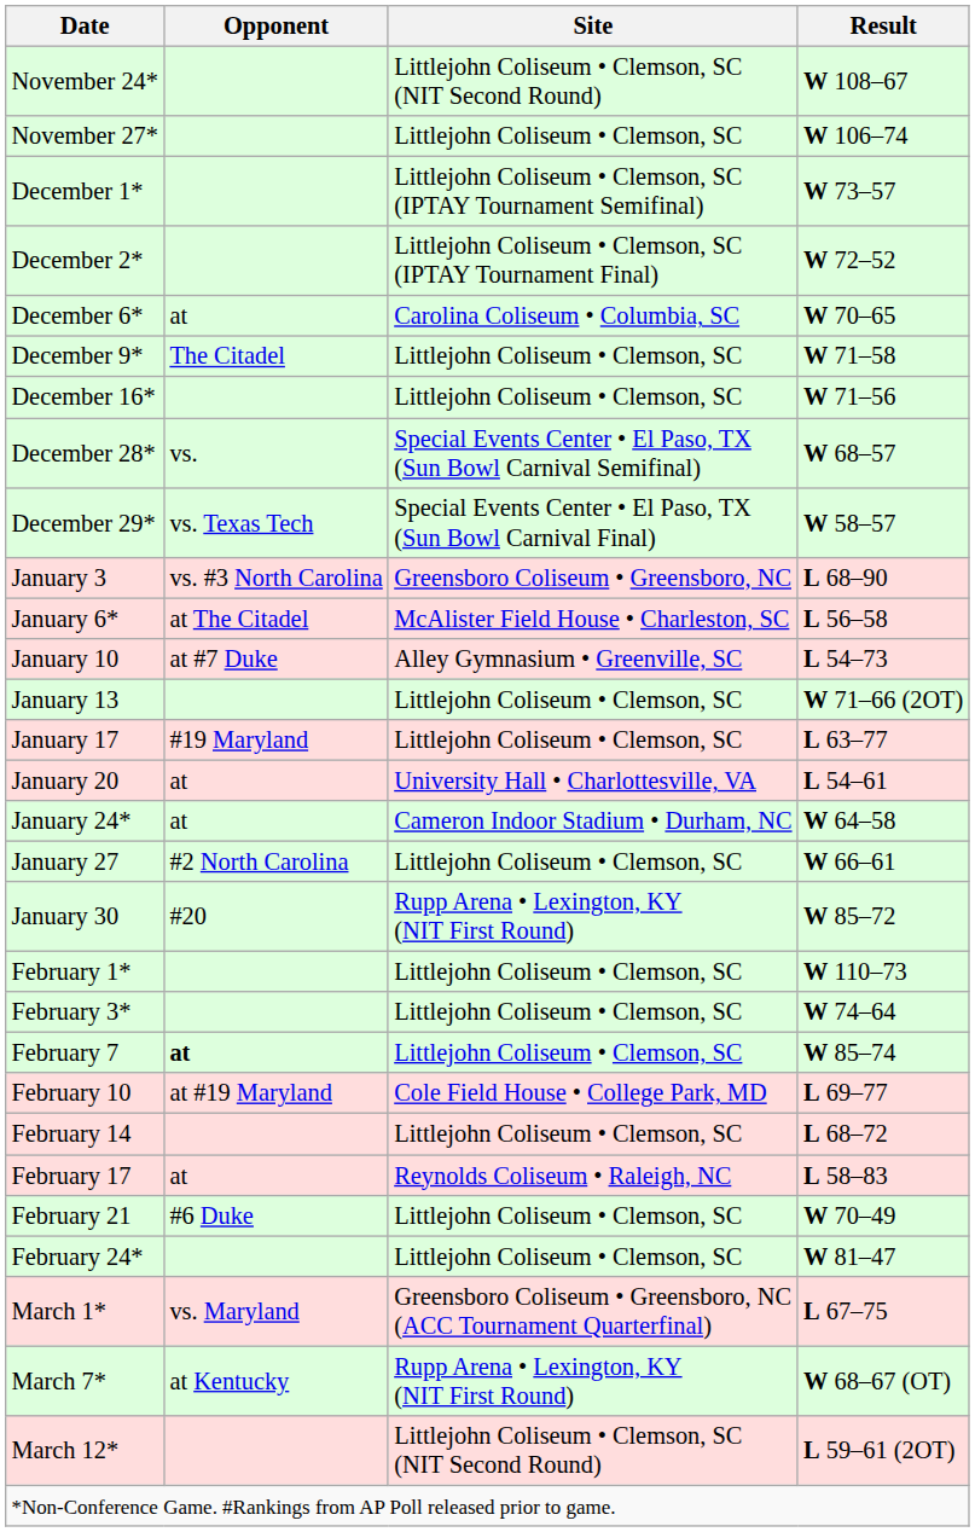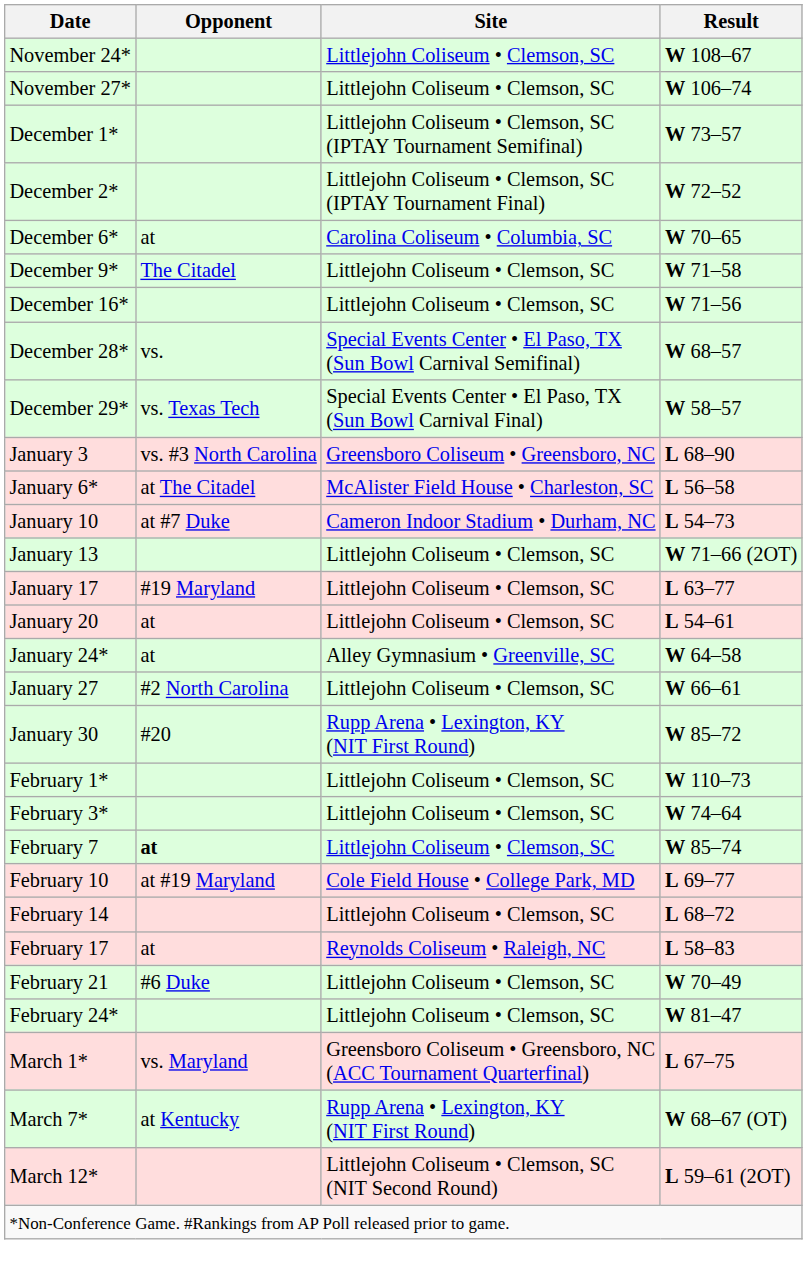November 24* | Site: Littlejohn Coliseum • Clemson, SC (NIT Second Round) -> Littlejohn Coliseum • Clemson, SC
January 10 | Site: Alley Gymnasium • Greenville, SC -> Cameron Indoor Stadium • Durham, NC
January 20 | Site: University Hall • Charlottesville, VA -> Littlejohn Coliseum • Clemson, SC
January 24* | Site: Cameron Indoor Stadium • Durham, NC -> Alley Gymnasium • Greenville, SC
